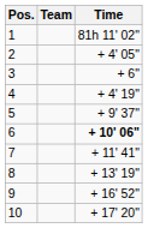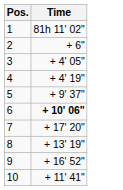- column: Team
2 | Time: + 4' 05" -> + 6"
3 | Time: + 6" -> + 4' 05"
7 | Time: + 11' 41" -> + 17' 20"
10 | Time: + 17' 20" -> + 11' 41"
